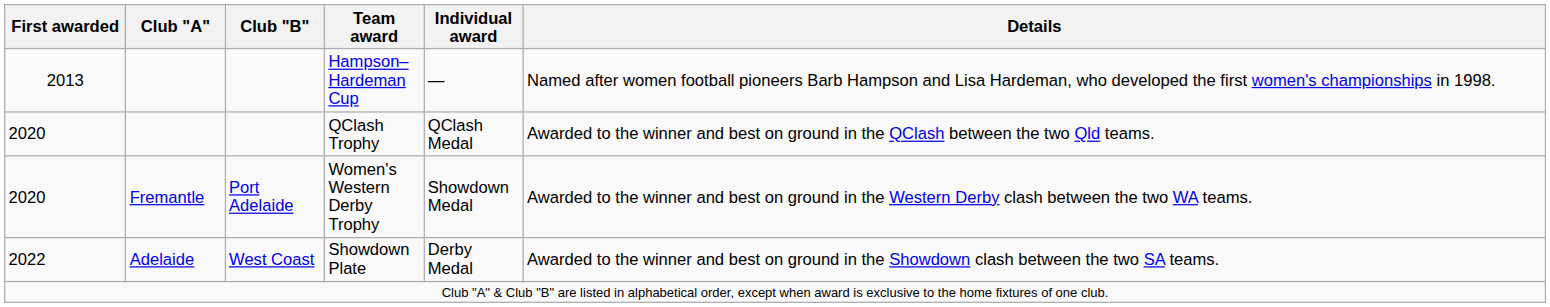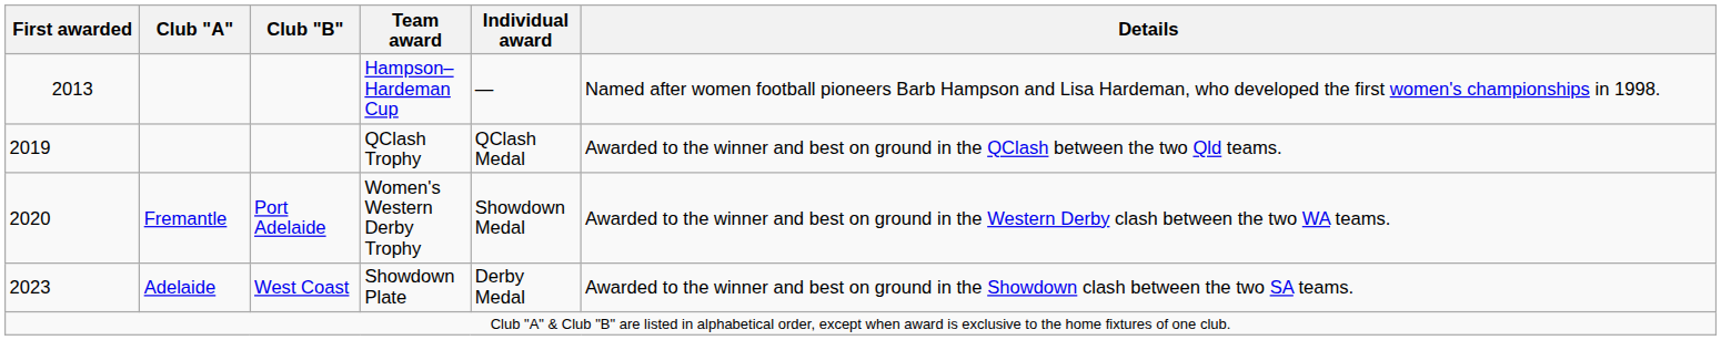QClash Trophy | First awarded: 2020 -> 2019
Showdown Plate | First awarded: 2022 -> 2023
